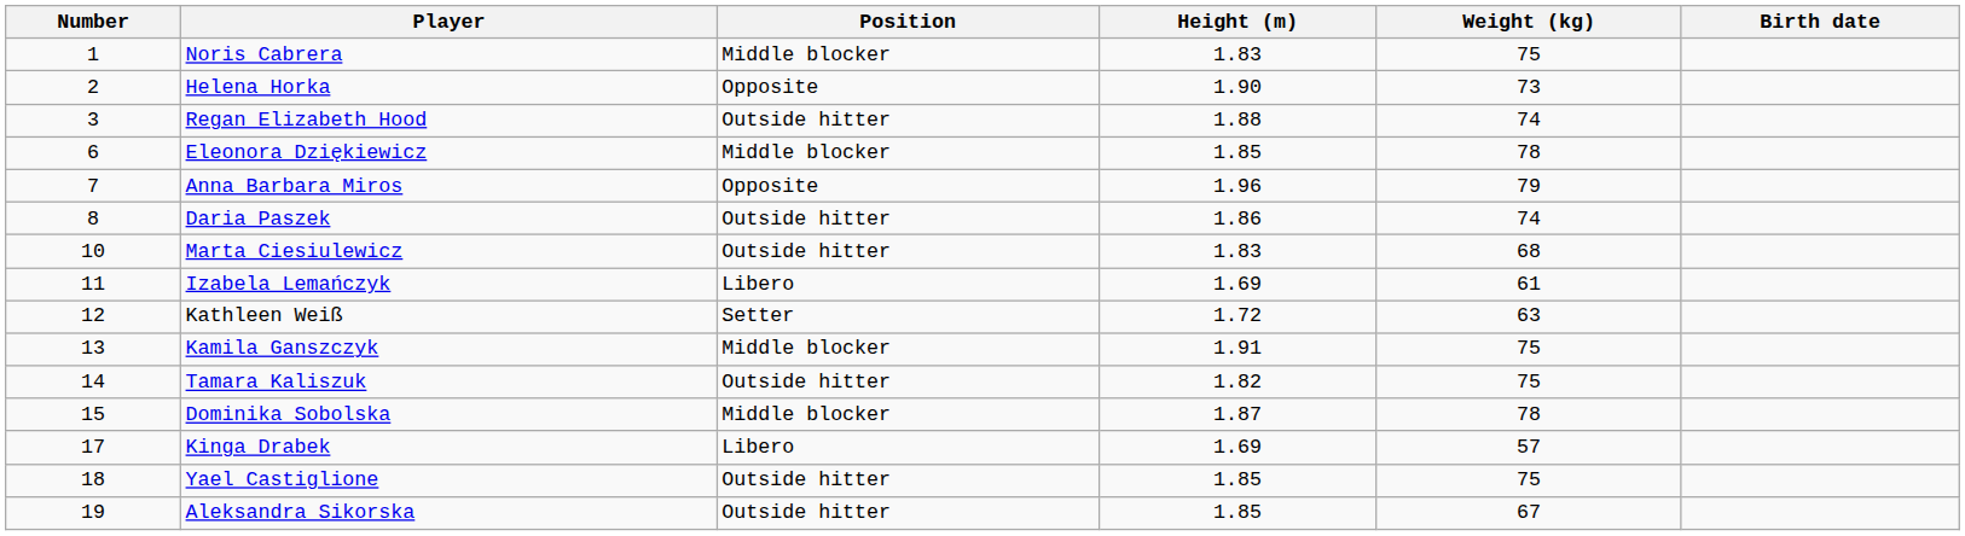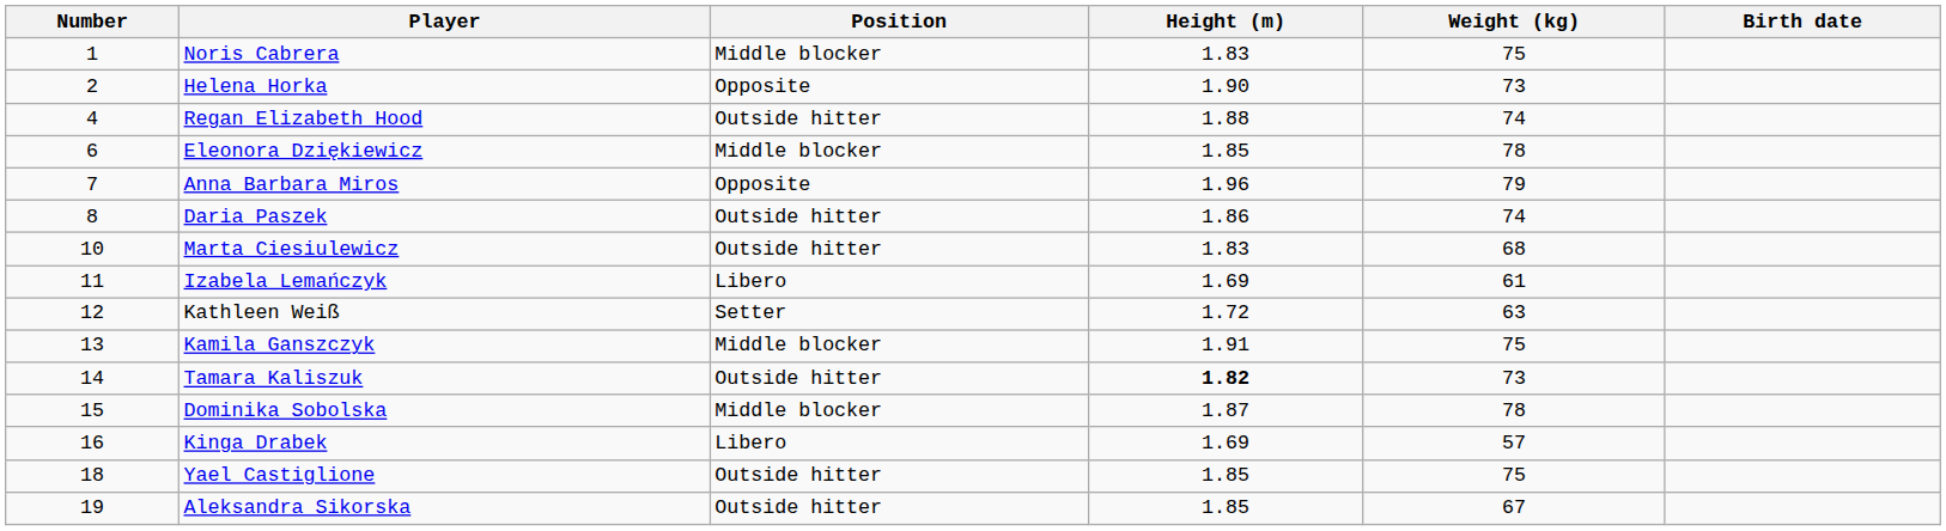Regan Elizabeth Hood | Number: 3 -> 4
Tamara Kaliszuk | Height (m): normal -> bold
Tamara Kaliszuk | Weight (kg): 75 -> 73
Kinga Drabek | Number: 17 -> 16
